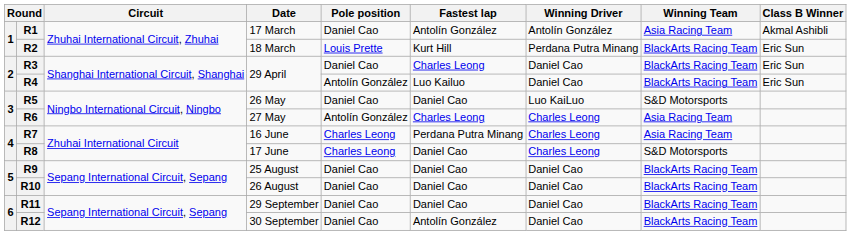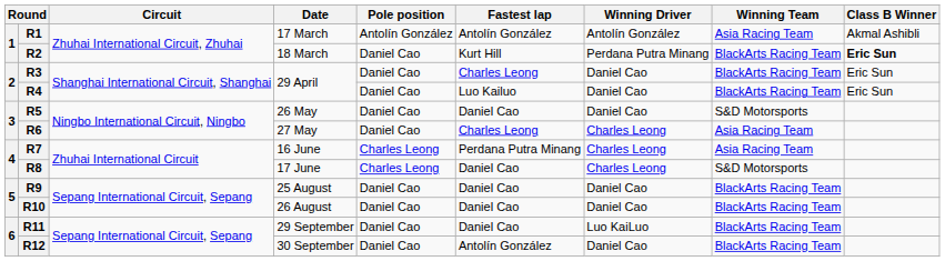R1 | Pole position: Daniel Cao -> Antolín González
R2 | Pole position: Louis Prette -> Daniel Cao
R2 | Class B Winner: normal -> bold
R4 | Pole position: Antolín González -> Daniel Cao
R5 | Winning Driver: Luo KaiLuo -> Daniel Cao
R6 | Pole position: Antolín González -> Daniel Cao
R11 | Winning Driver: Daniel Cao -> Luo KaiLuo
